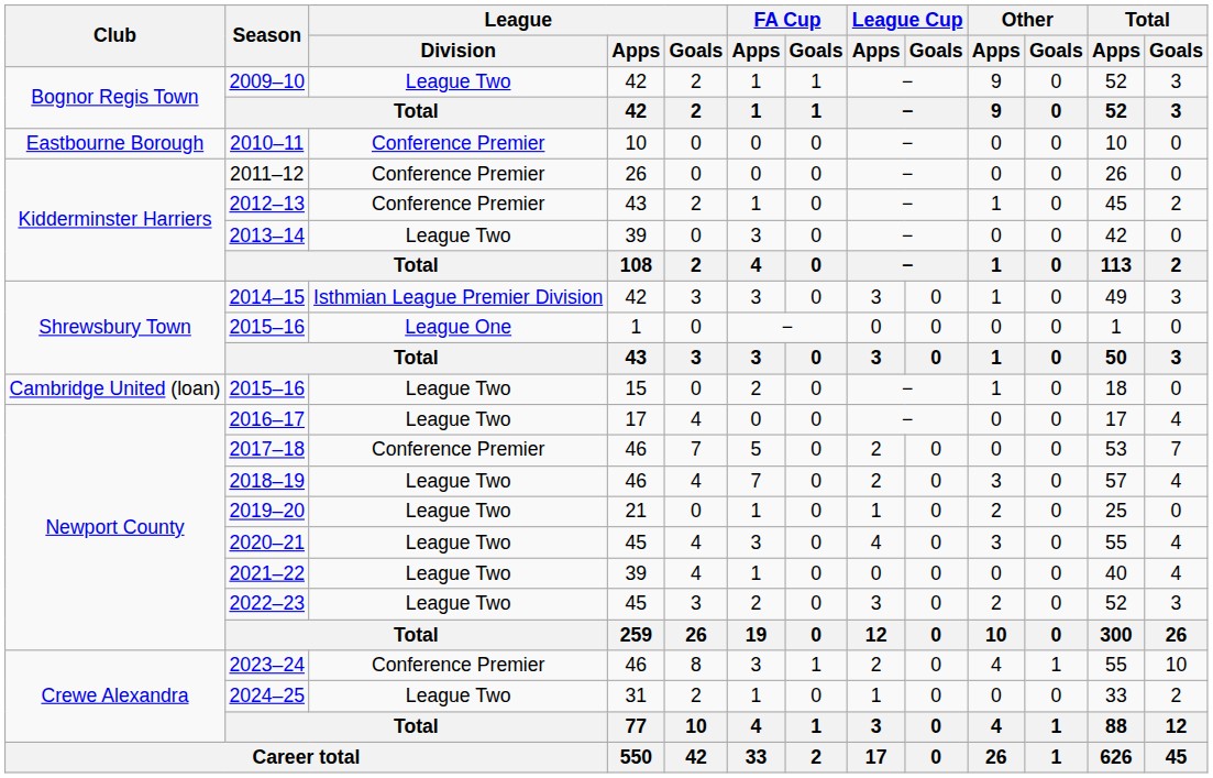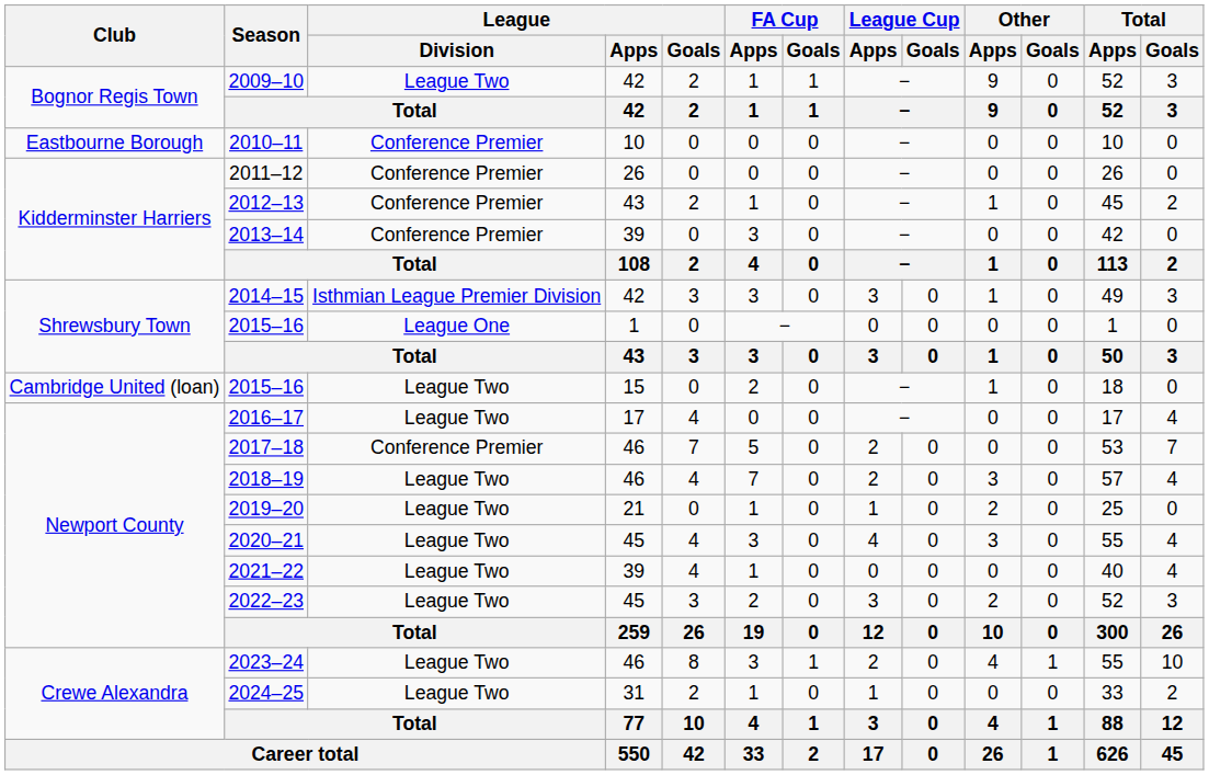2013–14 | League / Division: League Two -> Conference Premier
2023–24 | League / Division: Conference Premier -> League Two
